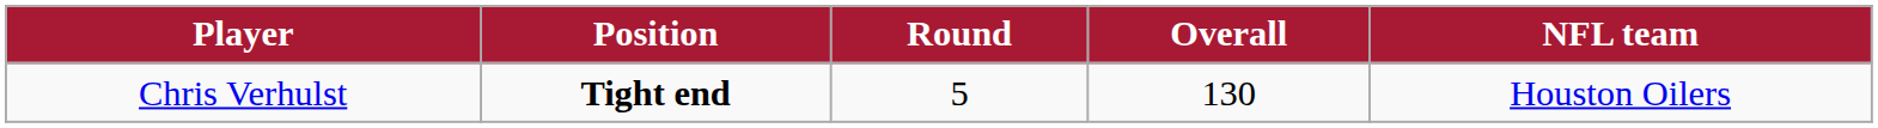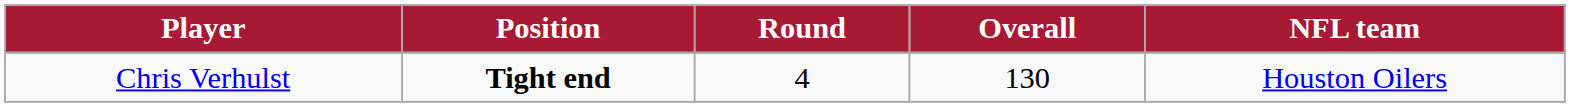Chris Verhulst | Round: 5 -> 4
